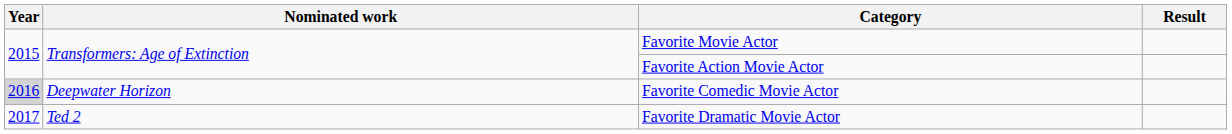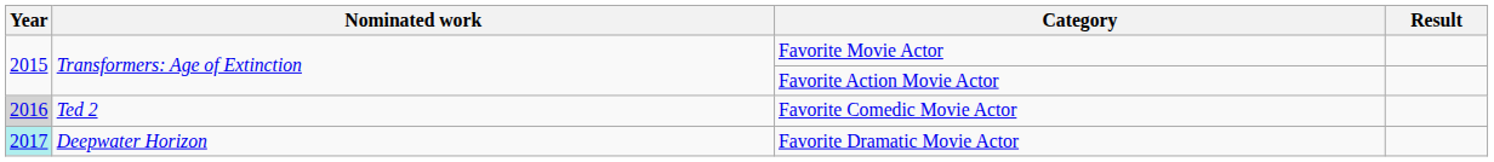Favorite Comedic Movie Actor | Nominated work: Deepwater Horizon -> Ted 2
Favorite Dramatic Movie Actor | Year: no background -> paleturquoise background
Favorite Dramatic Movie Actor | Nominated work: Ted 2 -> Deepwater Horizon
